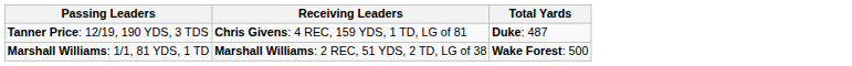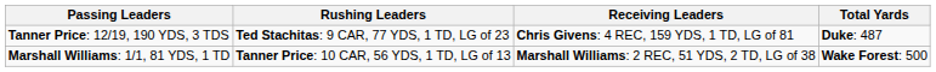+ column: Rushing Leaders | Ted Stachitas: 9 CAR, 77 YDS, 1 TD, LG of 23 | Tanner Price: 10 CAR, 56 YDS, 1 TD, LG of 13
